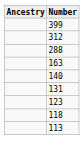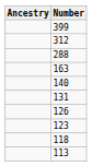+ row: 126
